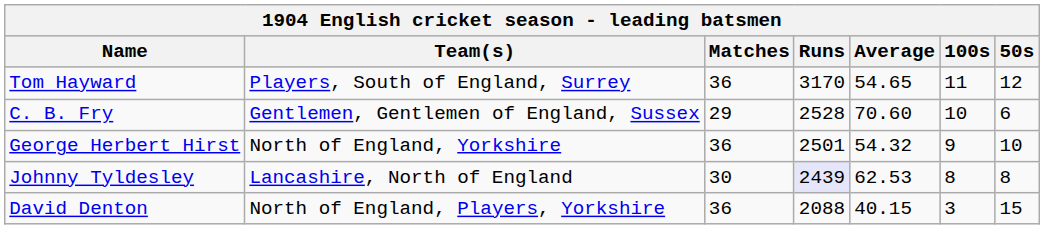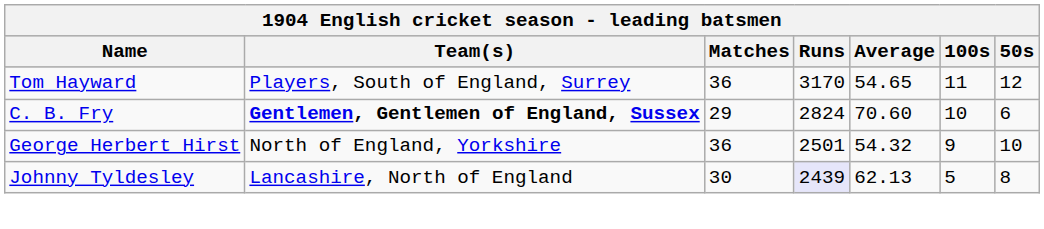C. B. Fry | Team(s): normal -> bold
C. B. Fry | Runs: 2528 -> 2824
Johnny Tyldesley | Average: 62.53 -> 62.13
Johnny Tyldesley | 100s: 8 -> 5
- row: David Denton | North of England, Players, Yorkshire | 36 | 2088 | 40.15 | 3 | 15
